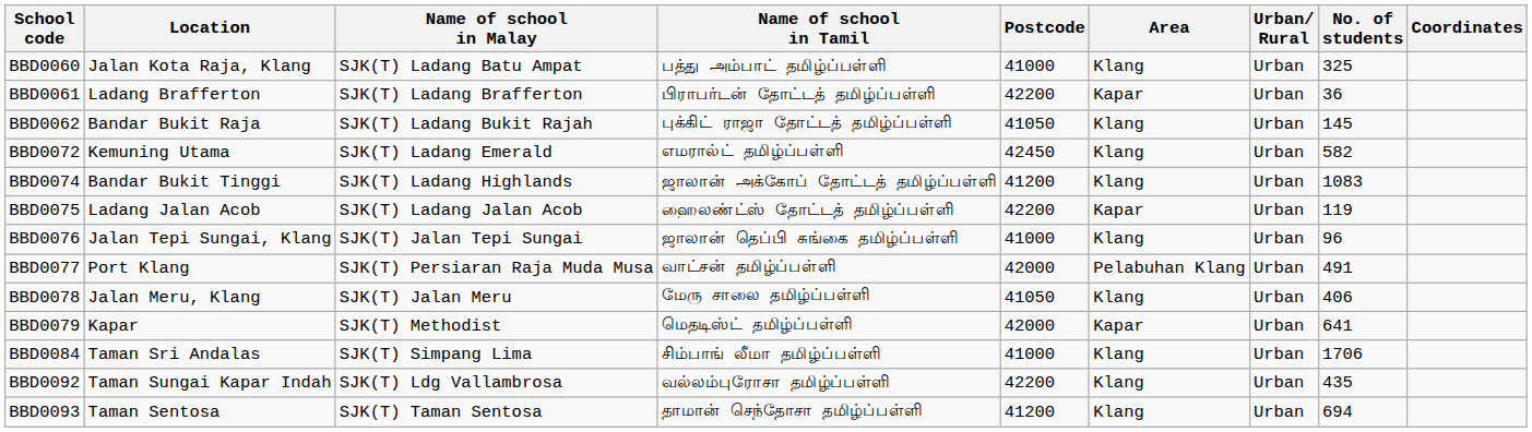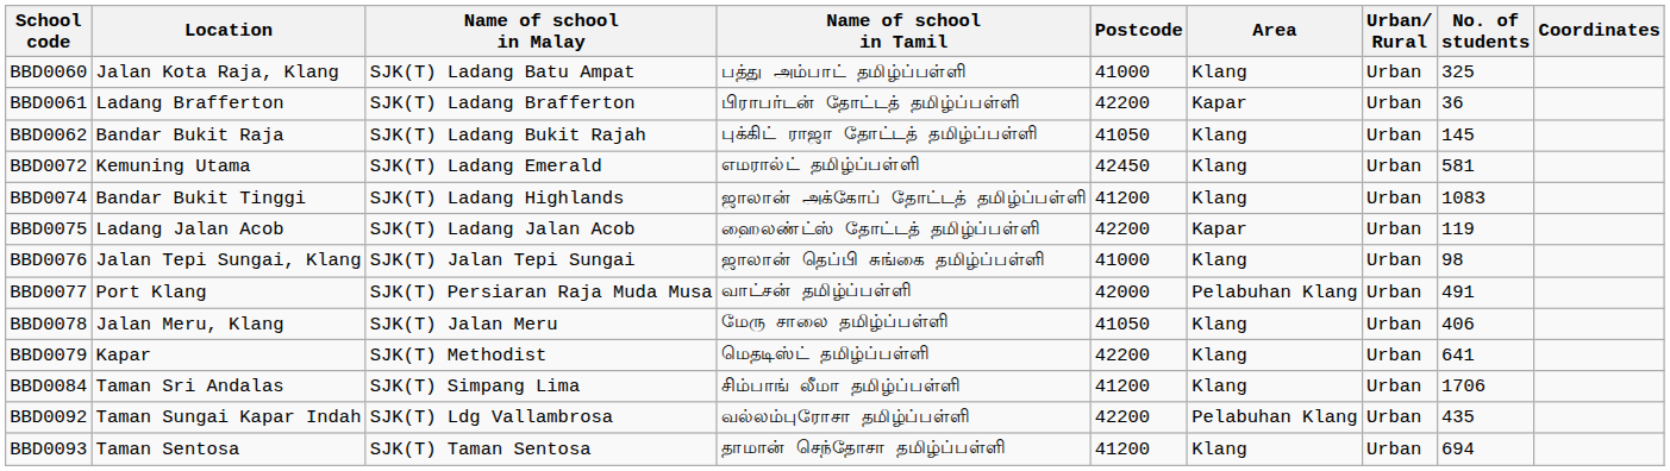BBD0072 | No. of students: 582 -> 581
BBD0076 | No. of students: 96 -> 98
BBD0079 | Postcode: 42000 -> 42200
BBD0079 | Area: Kapar -> Klang
BBD0084 | Postcode: 41000 -> 41200
BBD0092 | Area: Klang -> Pelabuhan Klang
